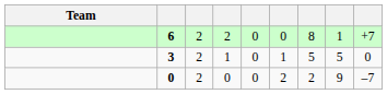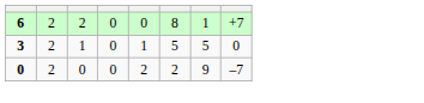- column: Team
